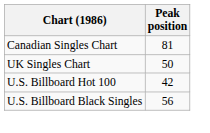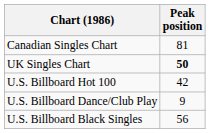UK Singles Chart | Peak position: normal -> bold
+ row: U.S. Billboard Dance/Club Play | 9
